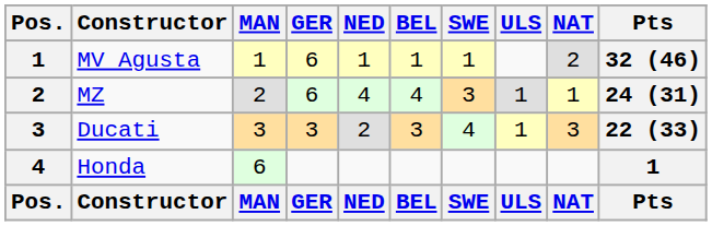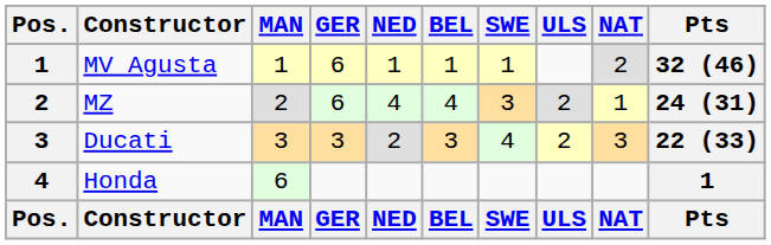MZ | ULS: 1 -> 2
Ducati | ULS: 1 -> 2
